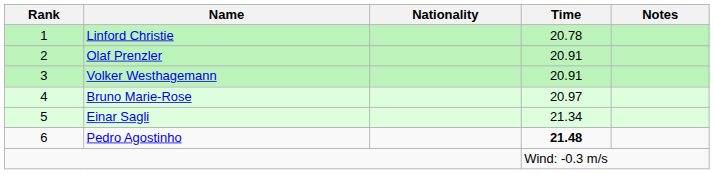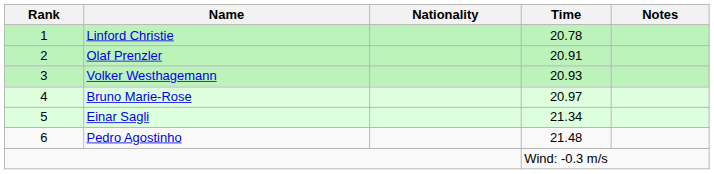Volker Westhagemann | Time: 20.91 -> 20.93
Pedro Agostinho | Time: bold -> normal
